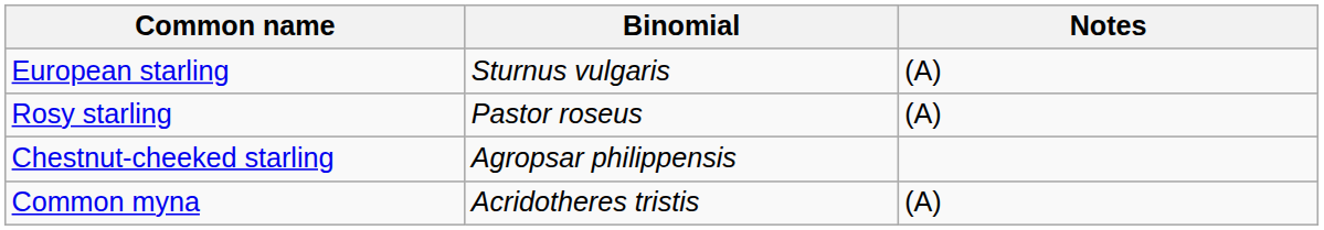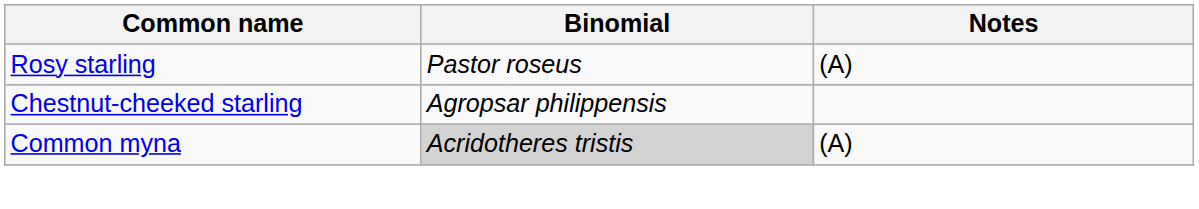- row: European starling | Sturnus vulgaris | (A)
Common myna | Binomial: no background -> lightgrey background
